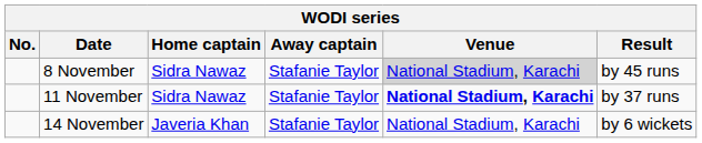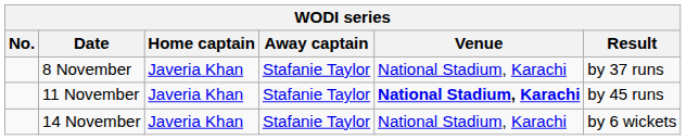8 November | Home captain: Sidra Nawaz -> Javeria Khan
8 November | Venue: lightgrey background -> no background
8 November | Result: by 45 runs -> by 37 runs
11 November | Home captain: Sidra Nawaz -> Javeria Khan
11 November | Result: by 37 runs -> by 45 runs
